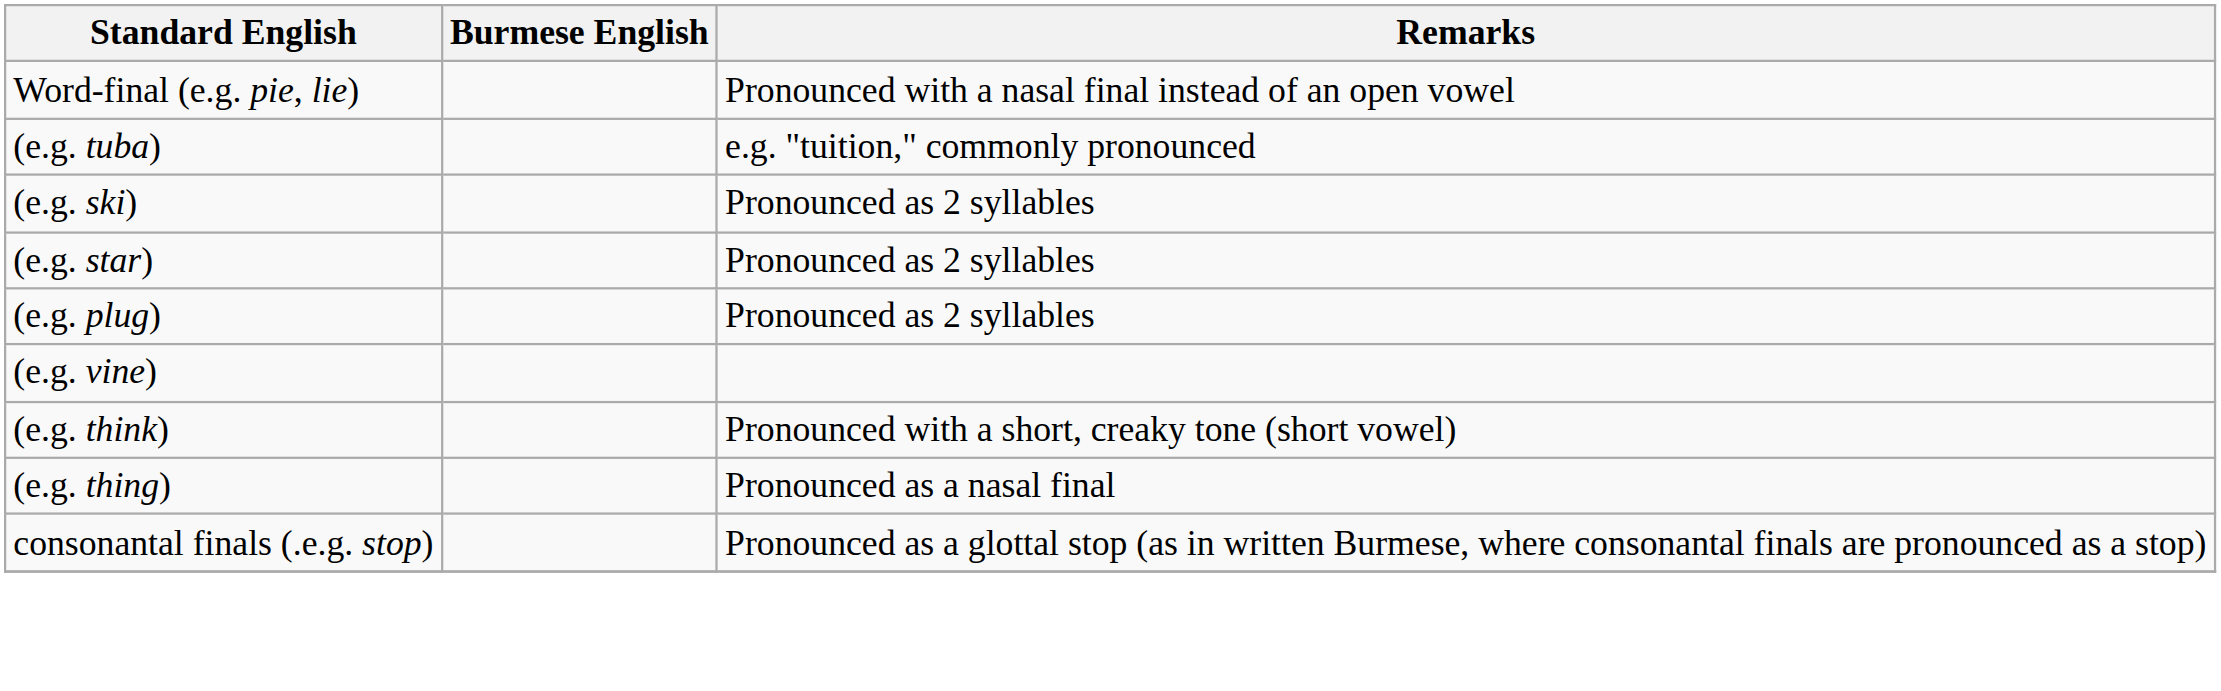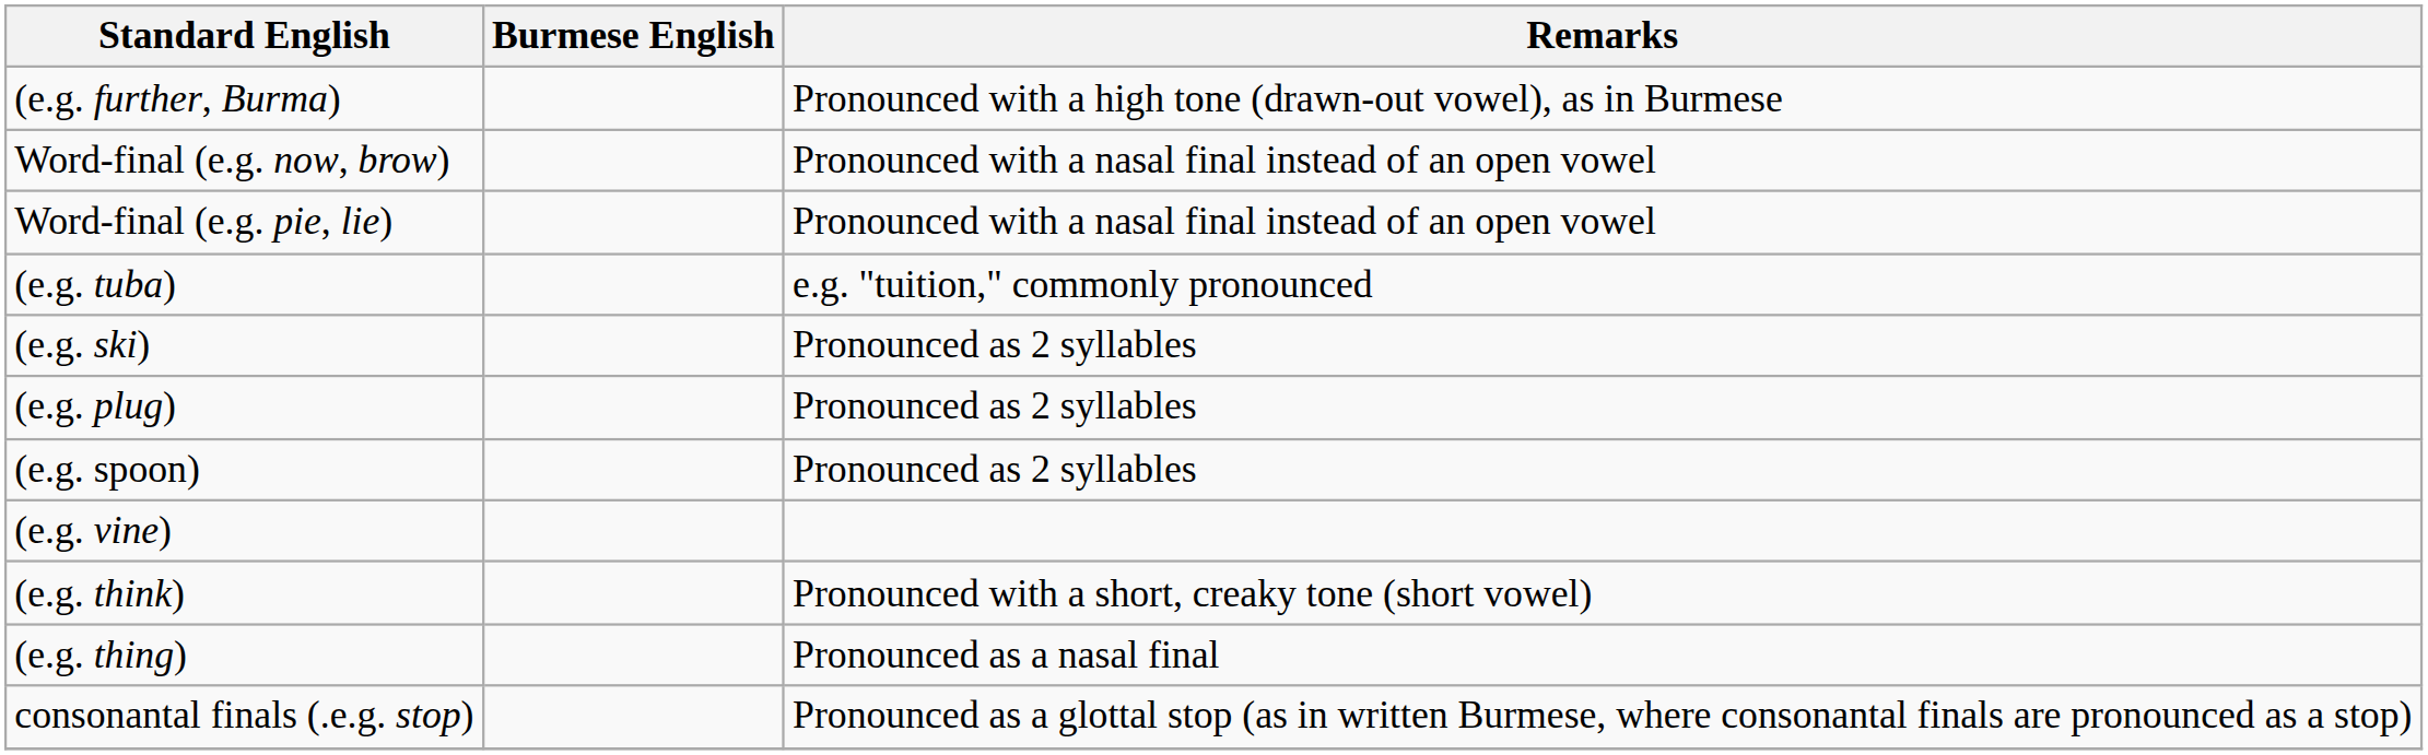+ row: (e.g. further, Burma) | Pronounced with a high tone (drawn-out vowel), as in Burmese
+ row: Word-final (e.g. now, brow) | Pronounced with a nasal final instead of an open vowel
- row: (e.g. star) | Pronounced as 2 syllables
+ row: (e.g. spoon) | Pronounced as 2 syllables
